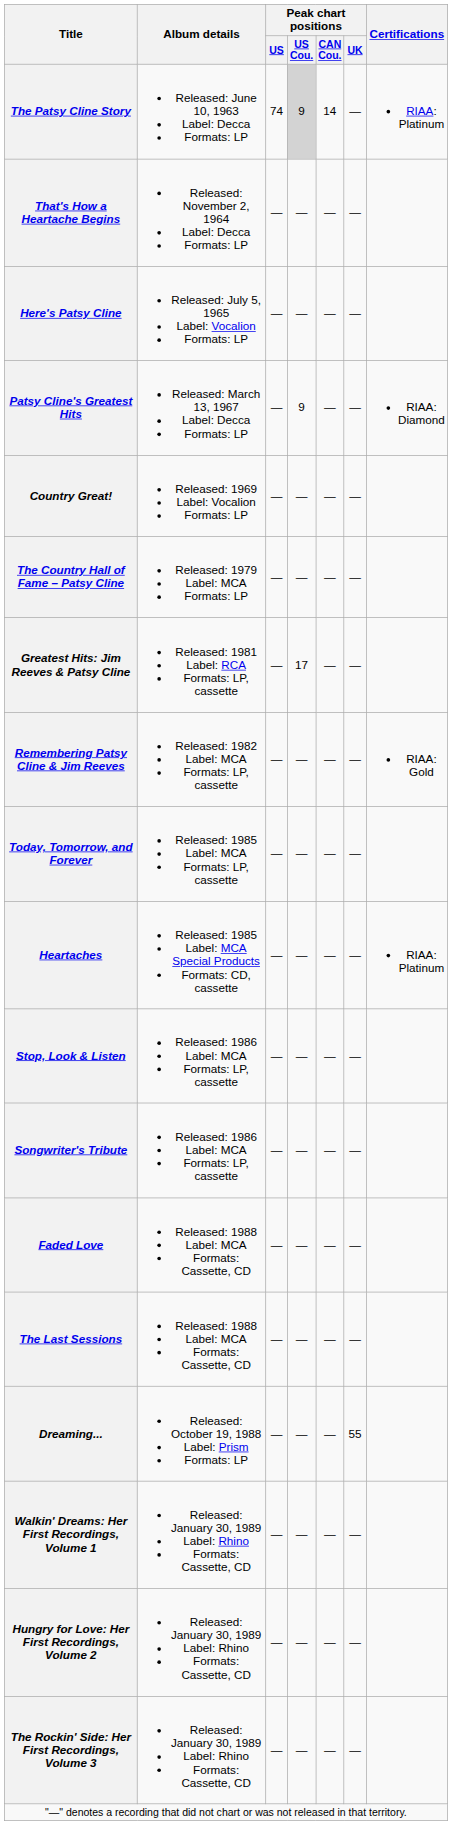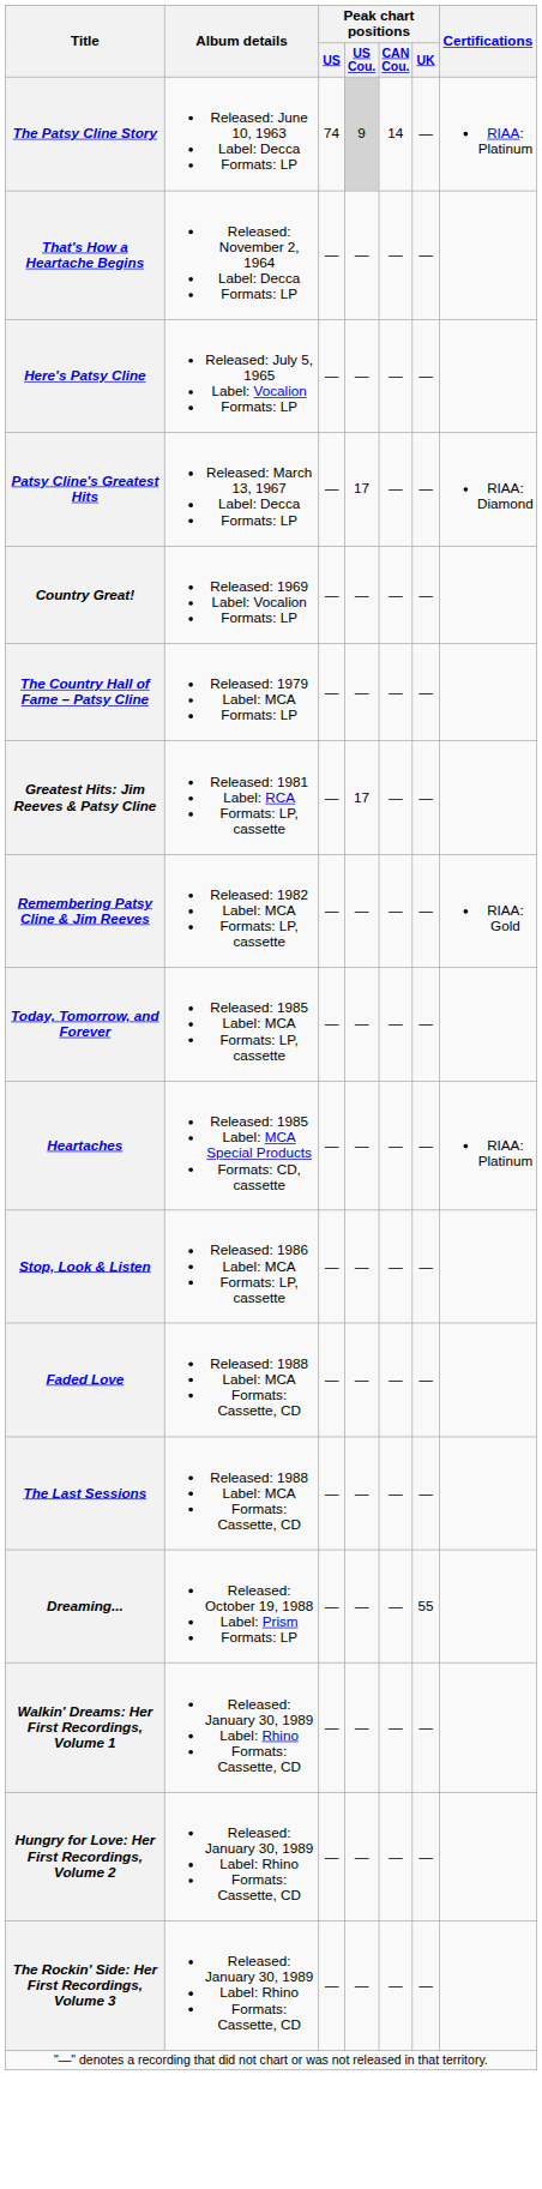Patsy Cline's Greatest Hits | Peak chart positions / US Cou.: 9 -> 17
- row: Songwriter's Tribute | Released: 1986 Label: MCA Formats: LP, cassette | — | — | — | —
